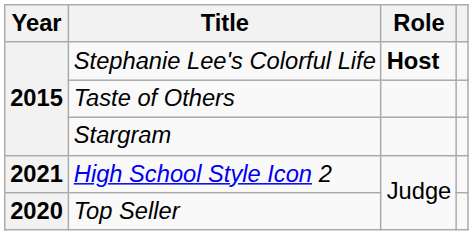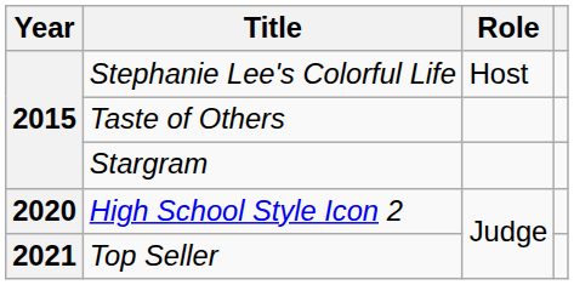Stephanie Lee's Colorful Life | Role: bold -> normal
High School Style Icon 2 | Year: 2021 -> 2020
Top Seller | Year: 2020 -> 2021
